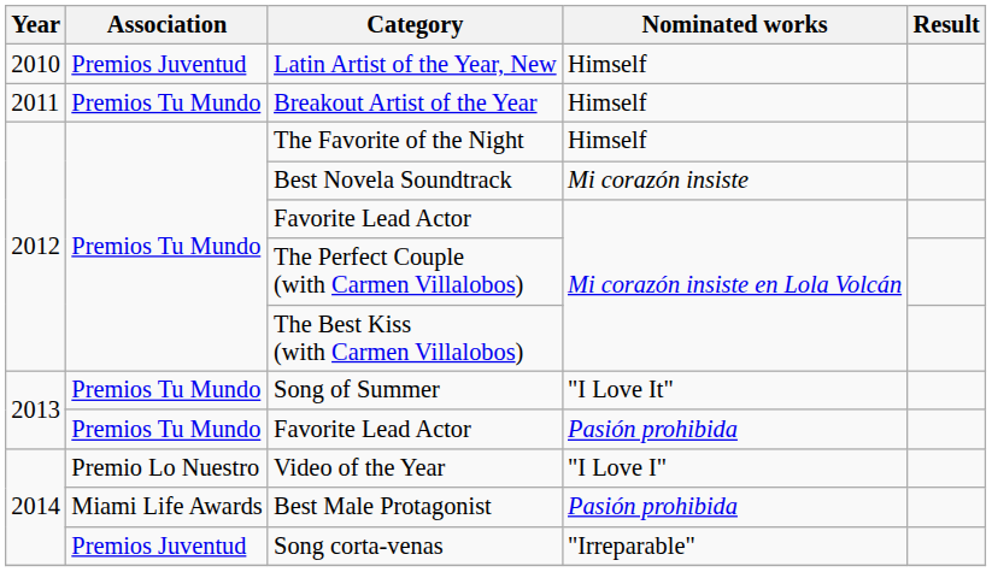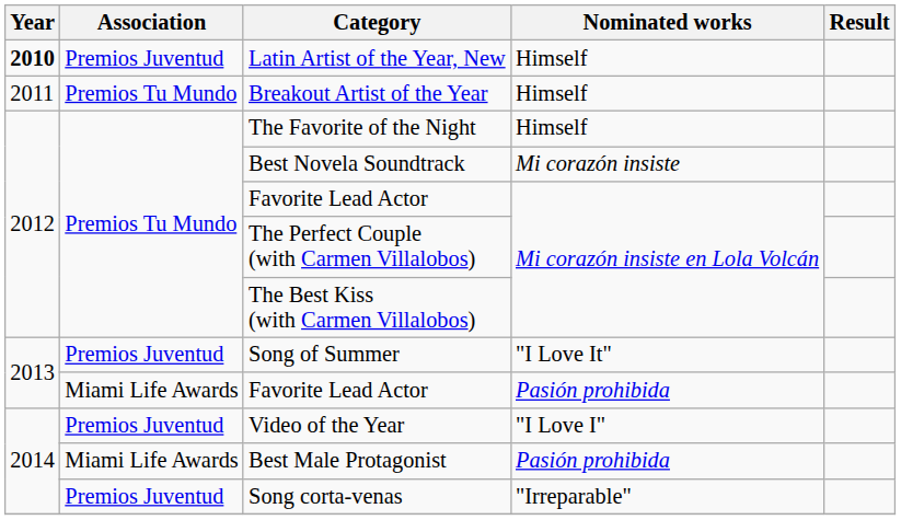Latin Artist of the Year, New | Year: normal -> bold
Song of Summer | Association: Premios Tu Mundo -> Premios Juventud
Favorite Lead Actor / Pasión prohibida | Association: Premios Tu Mundo -> Miami Life Awards
Video of the Year | Association: Premio Lo Nuestro -> Premios Juventud
